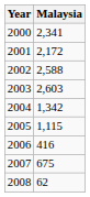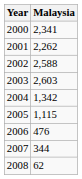2001 | Malaysia: 2,172 -> 2,262
2006 | Malaysia: 416 -> 476
2007 | Malaysia: 675 -> 344
